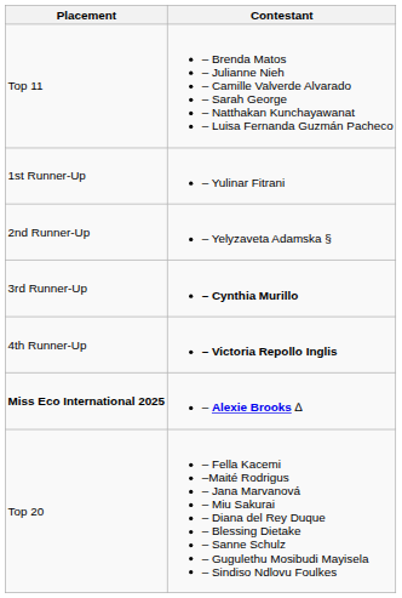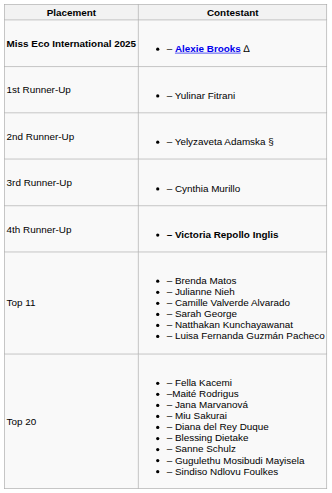rows swapped: Miss Eco International 2025 <-> Top 11
3rd Runner-Up | Contestant: bold -> normal
